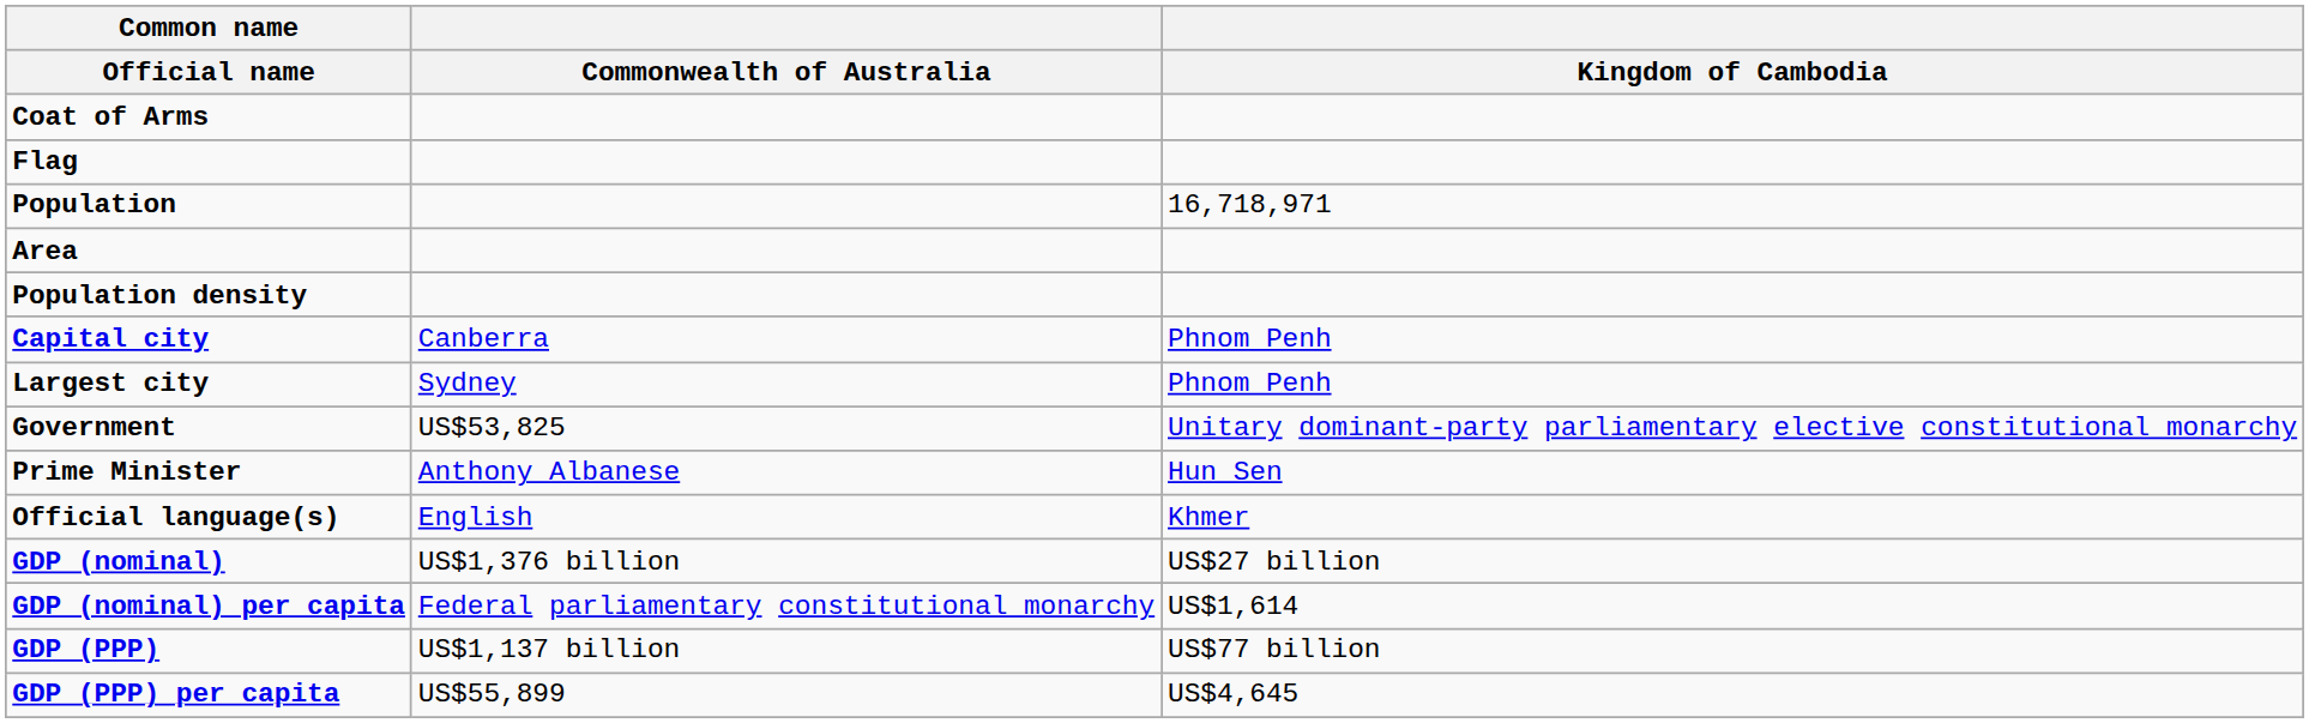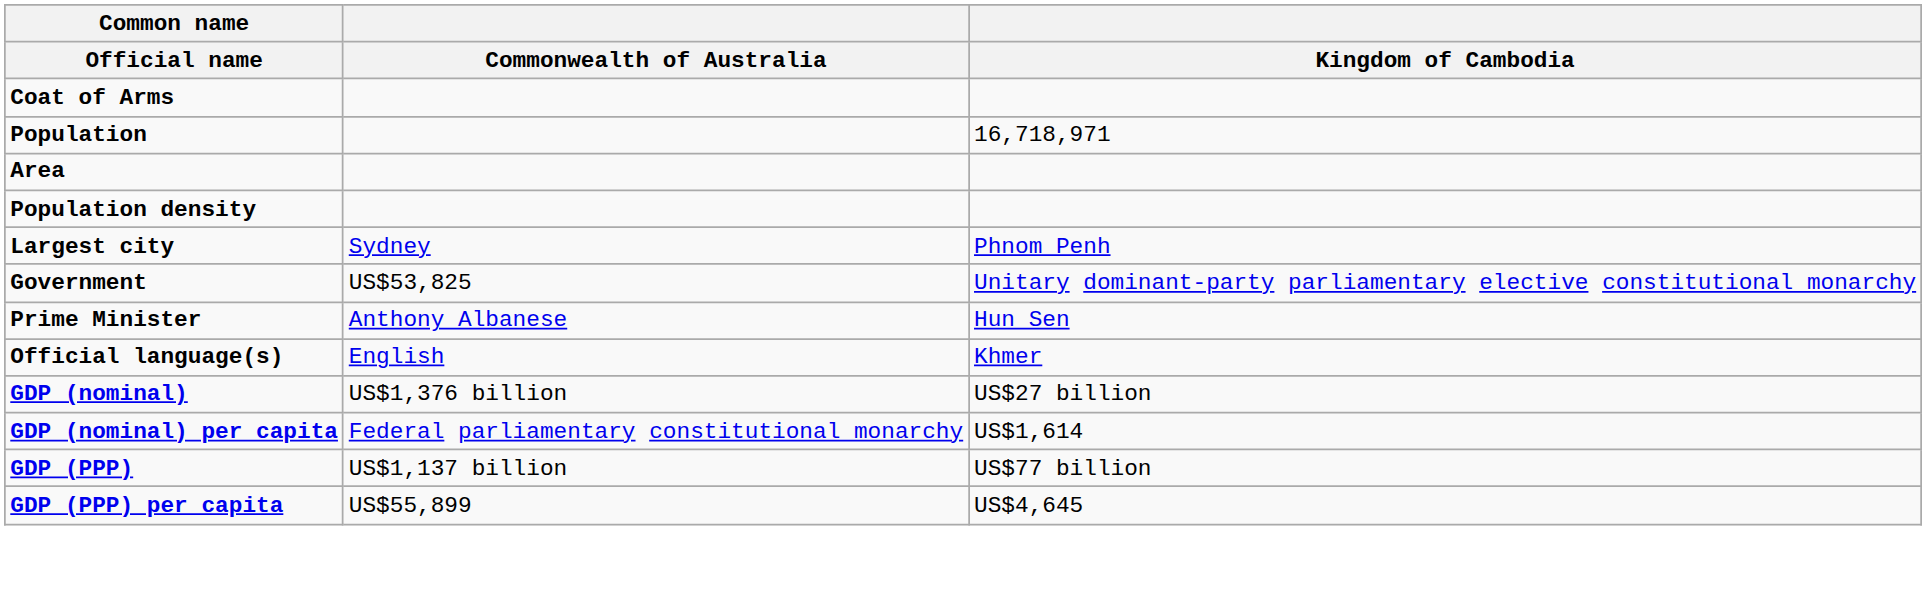- row: Flag
- row: Capital city | Canberra | Phnom Penh
